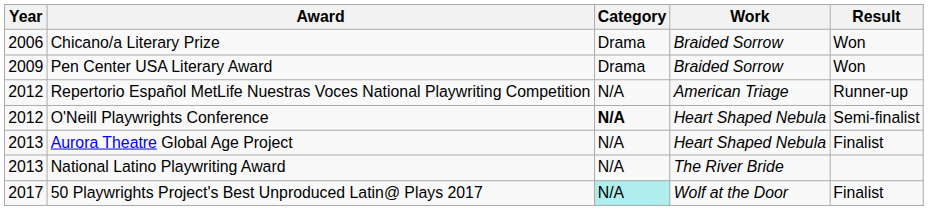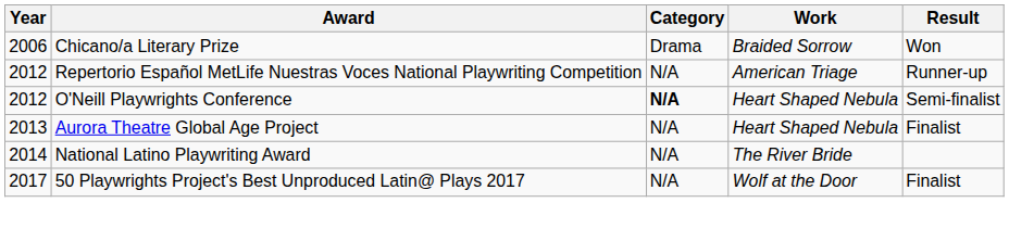- row: 2009 | Pen Center USA Literary Award | Drama | Braided Sorrow | Won
National Latino Playwriting Award | Year: 2013 -> 2014
50 Playwrights Project's Best Unproduced Latin@ Plays 2017 | Category: paleturquoise background -> no background
